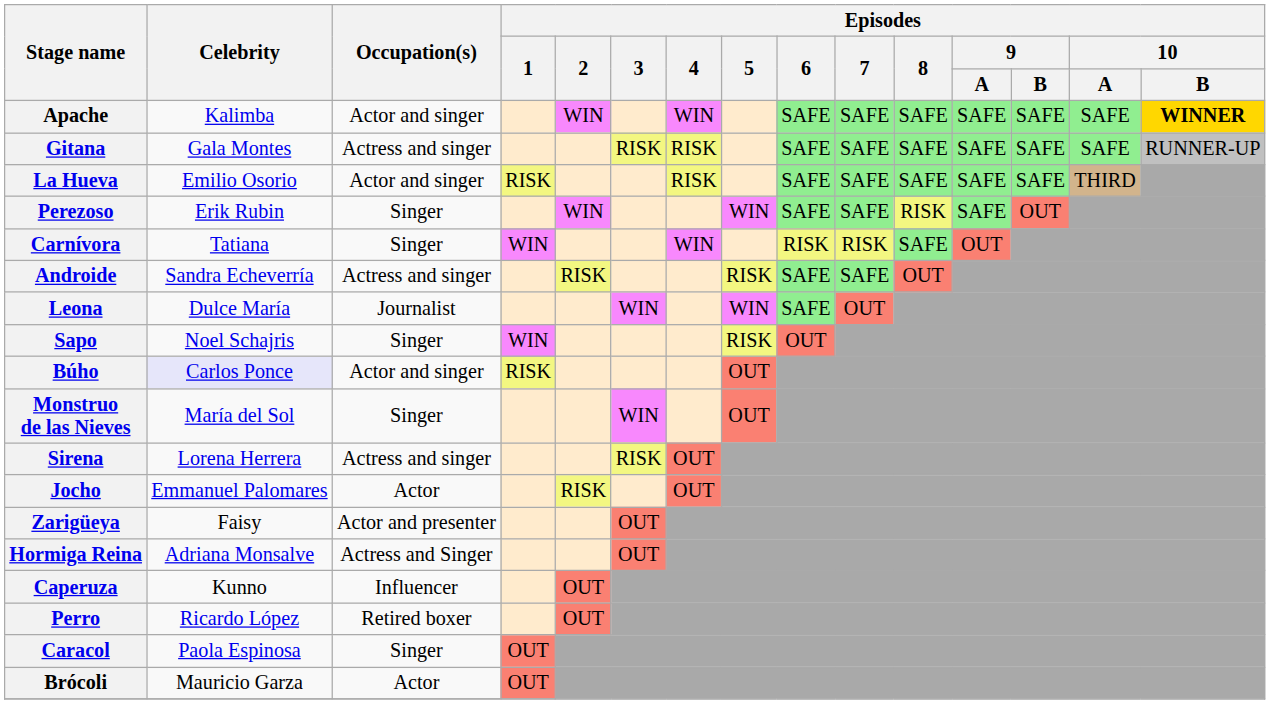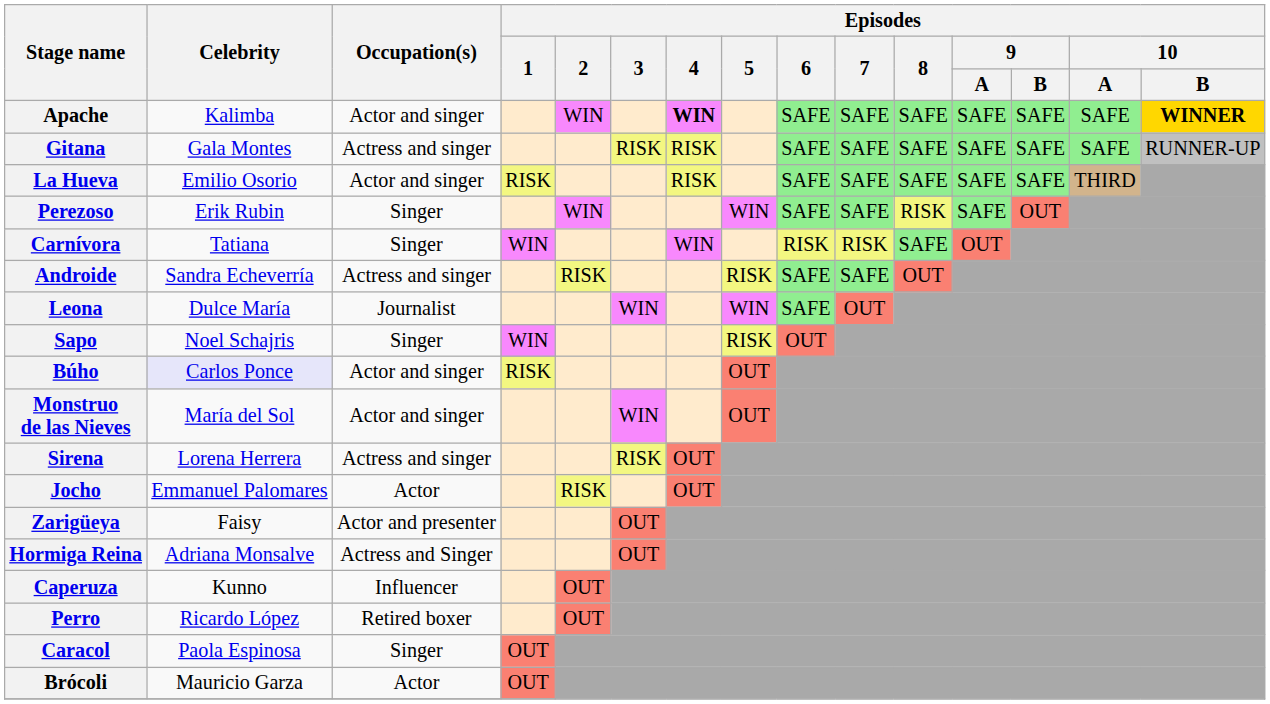Apache | Episodes / 4: normal -> bold
Monstruo de las Nieves | Occupation(s): Singer -> Actor and singer
